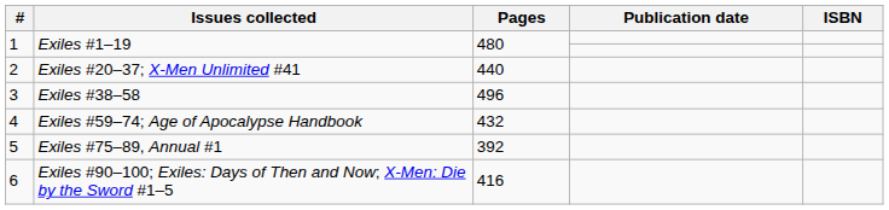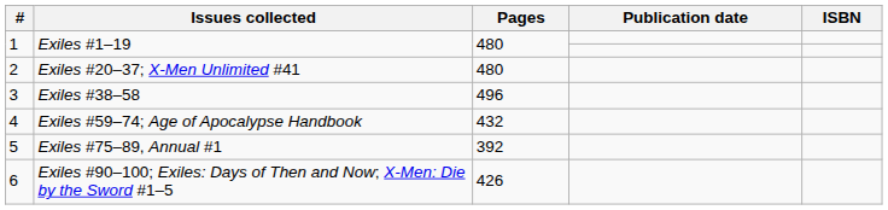2 | Pages: 440 -> 480
6 | Pages: 416 -> 426
